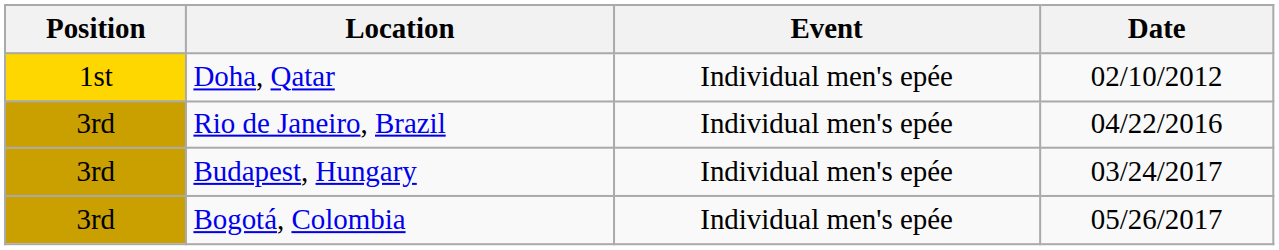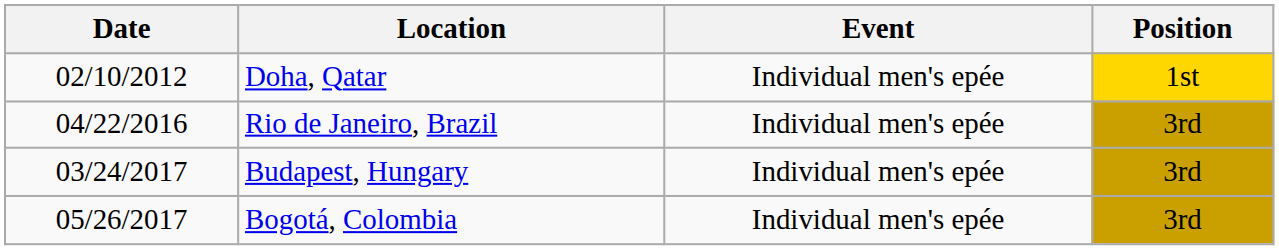columns swapped: Date <-> Position
